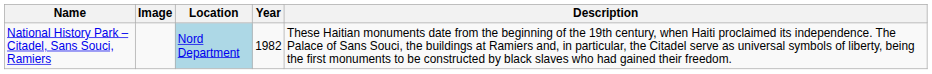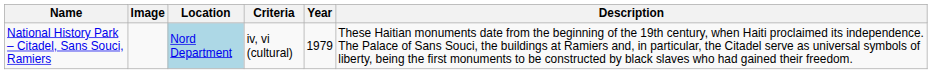+ column: Criteria | iv, vi (cultural)
National History Park – Citadel, Sans Souci, Ramiers | Year: 1982 -> 1979
